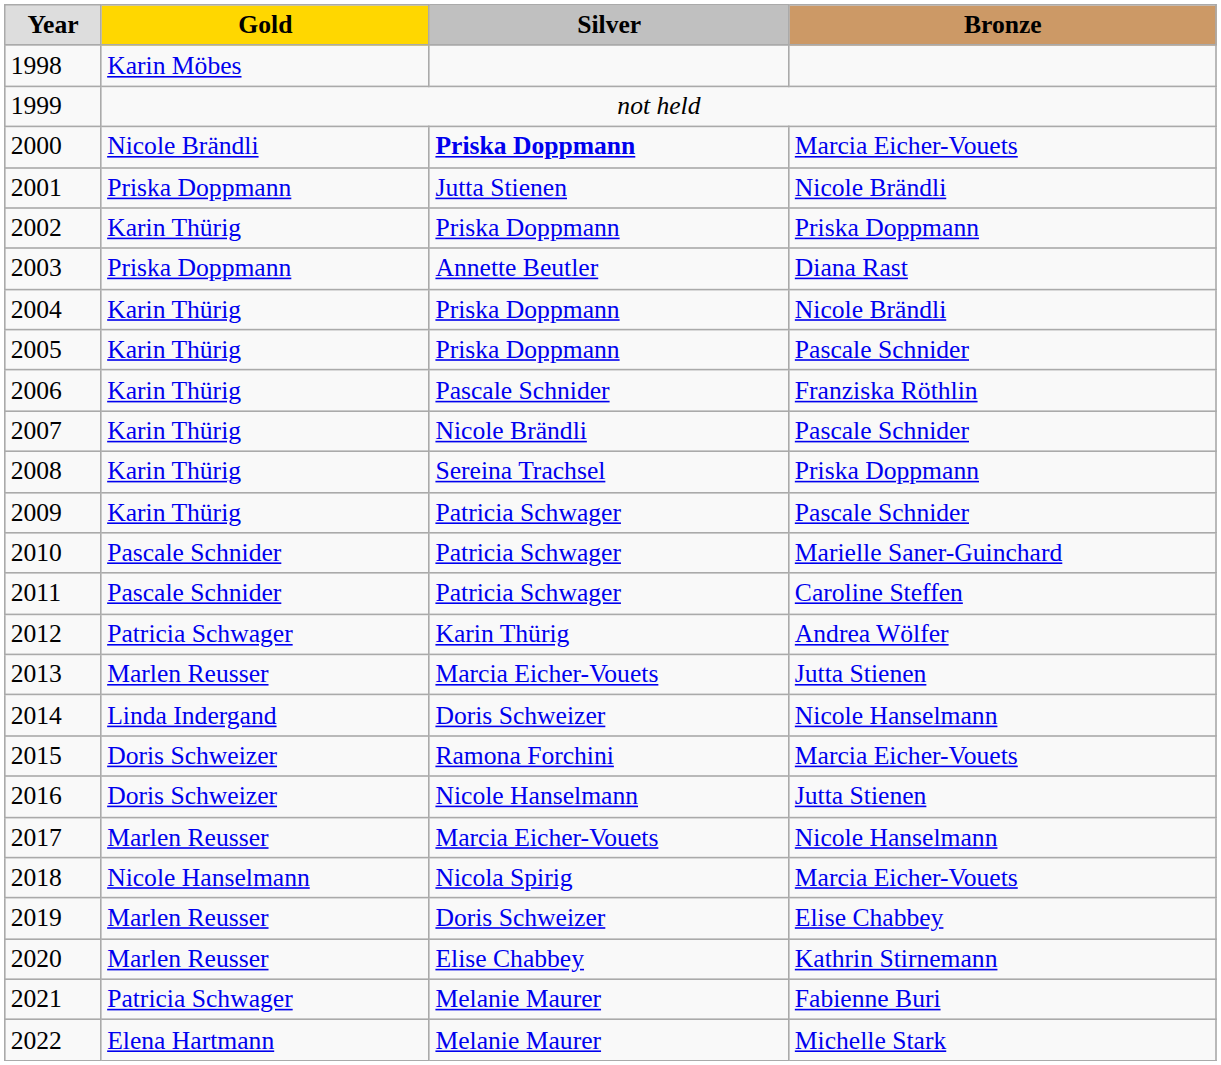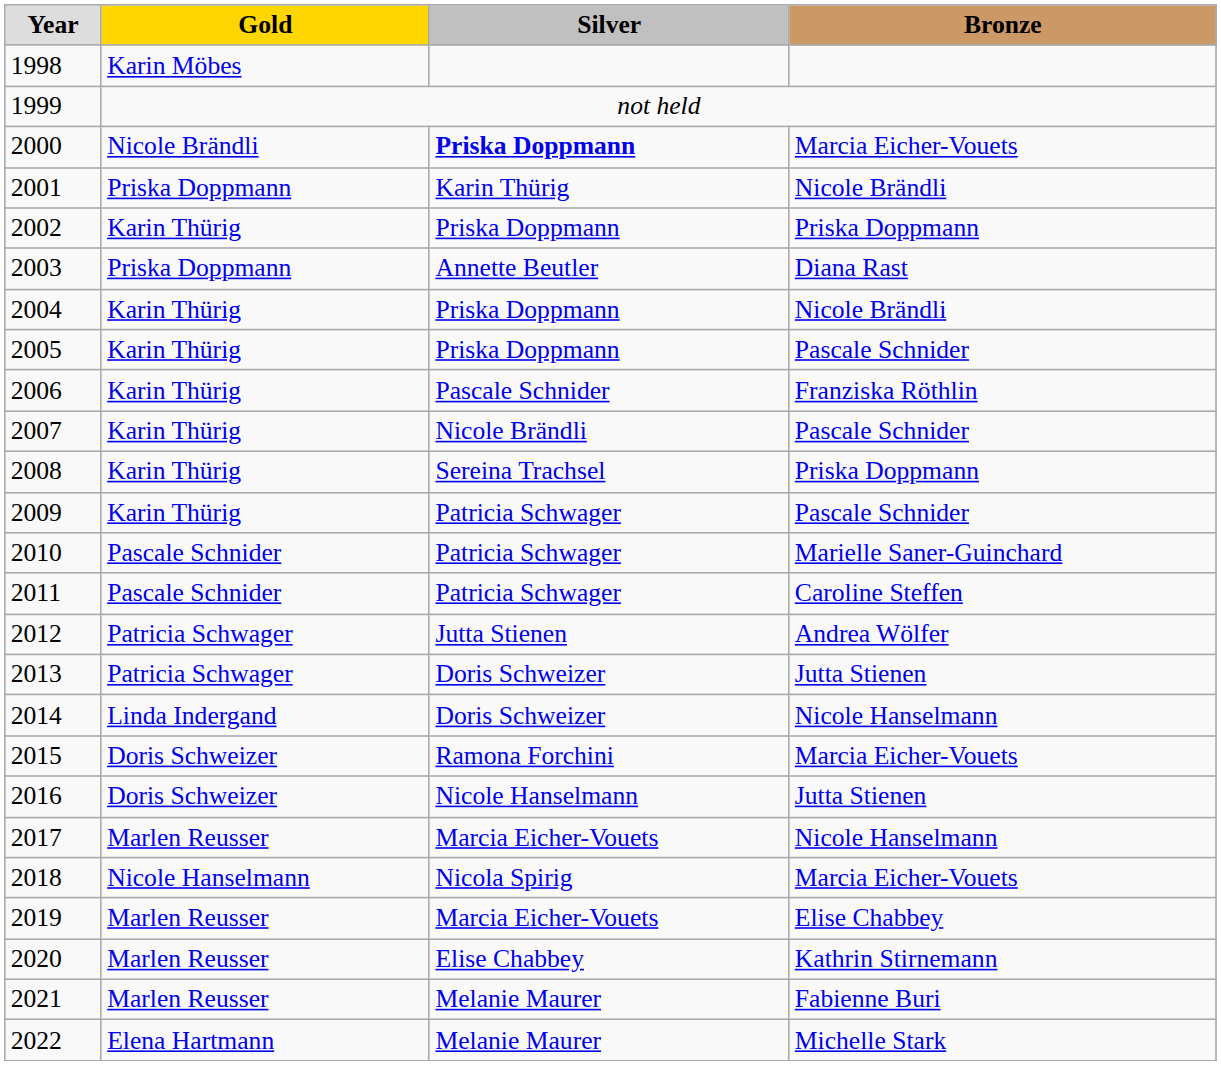2001 | Silver: Jutta Stienen -> Karin Thürig
2012 | Silver: Karin Thürig -> Jutta Stienen
2013 | Gold: Marlen Reusser -> Patricia Schwager
2013 | Silver: Marcia Eicher-Vouets -> Doris Schweizer
2019 | Silver: Doris Schweizer -> Marcia Eicher-Vouets
2021 | Gold: Patricia Schwager -> Marlen Reusser
